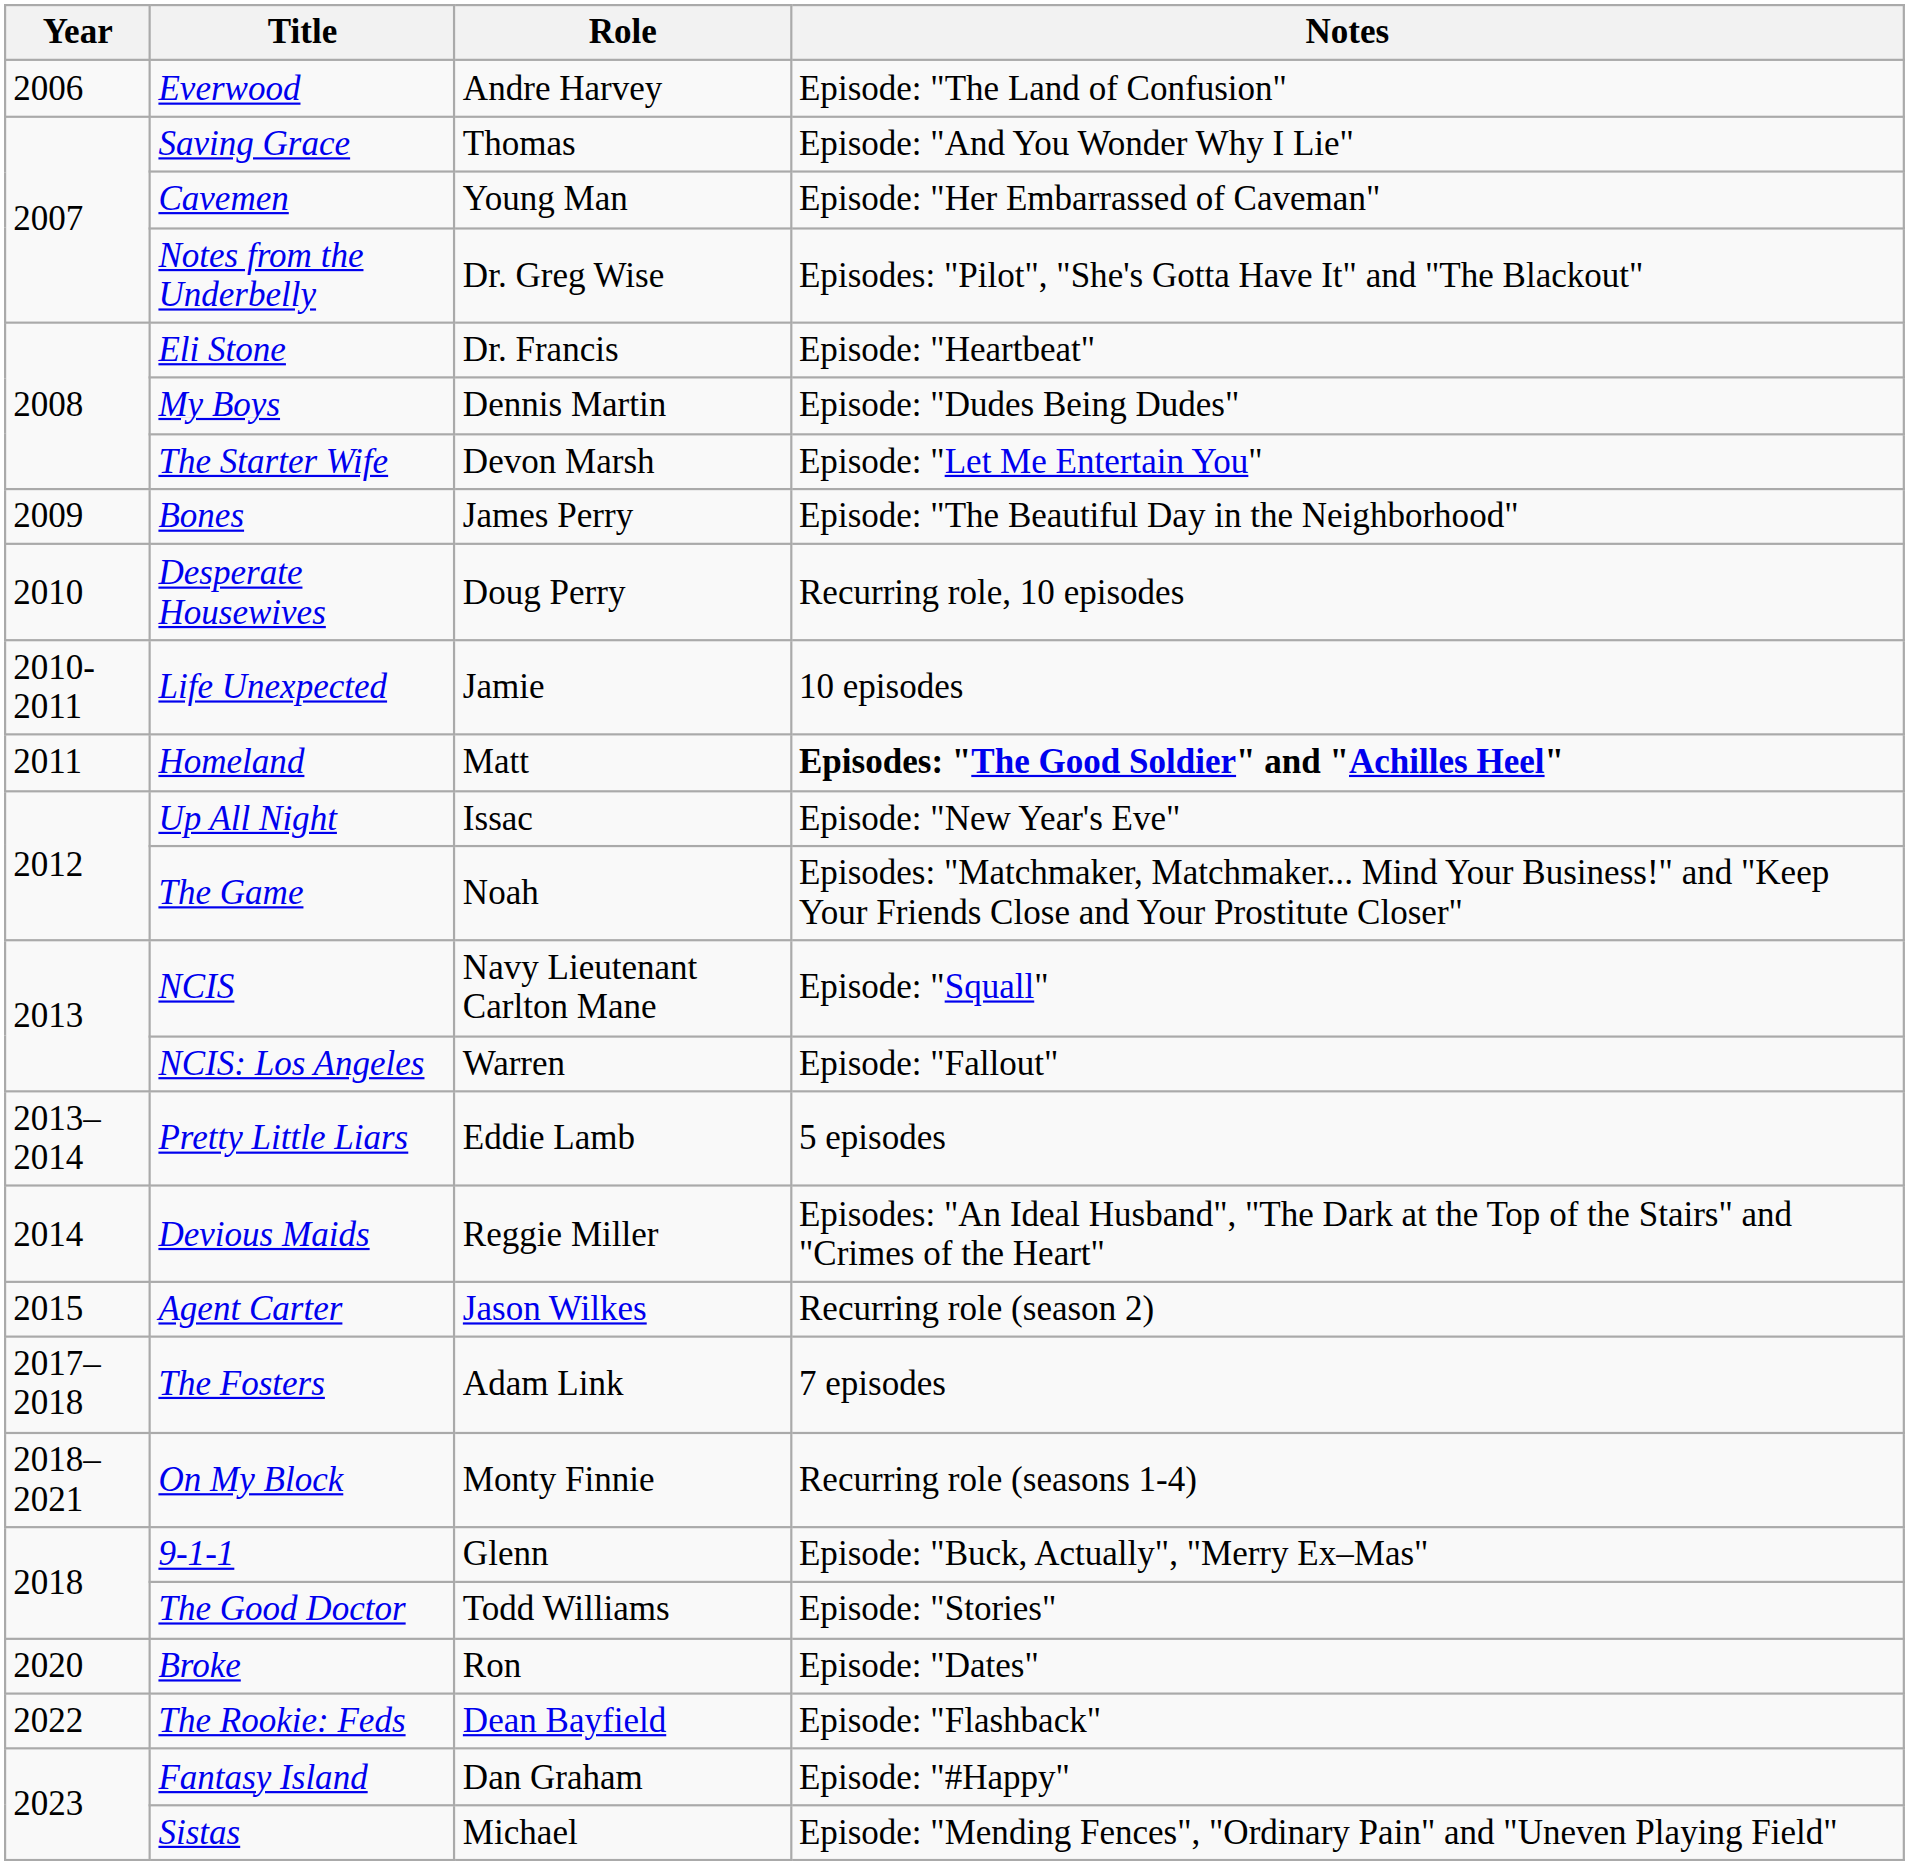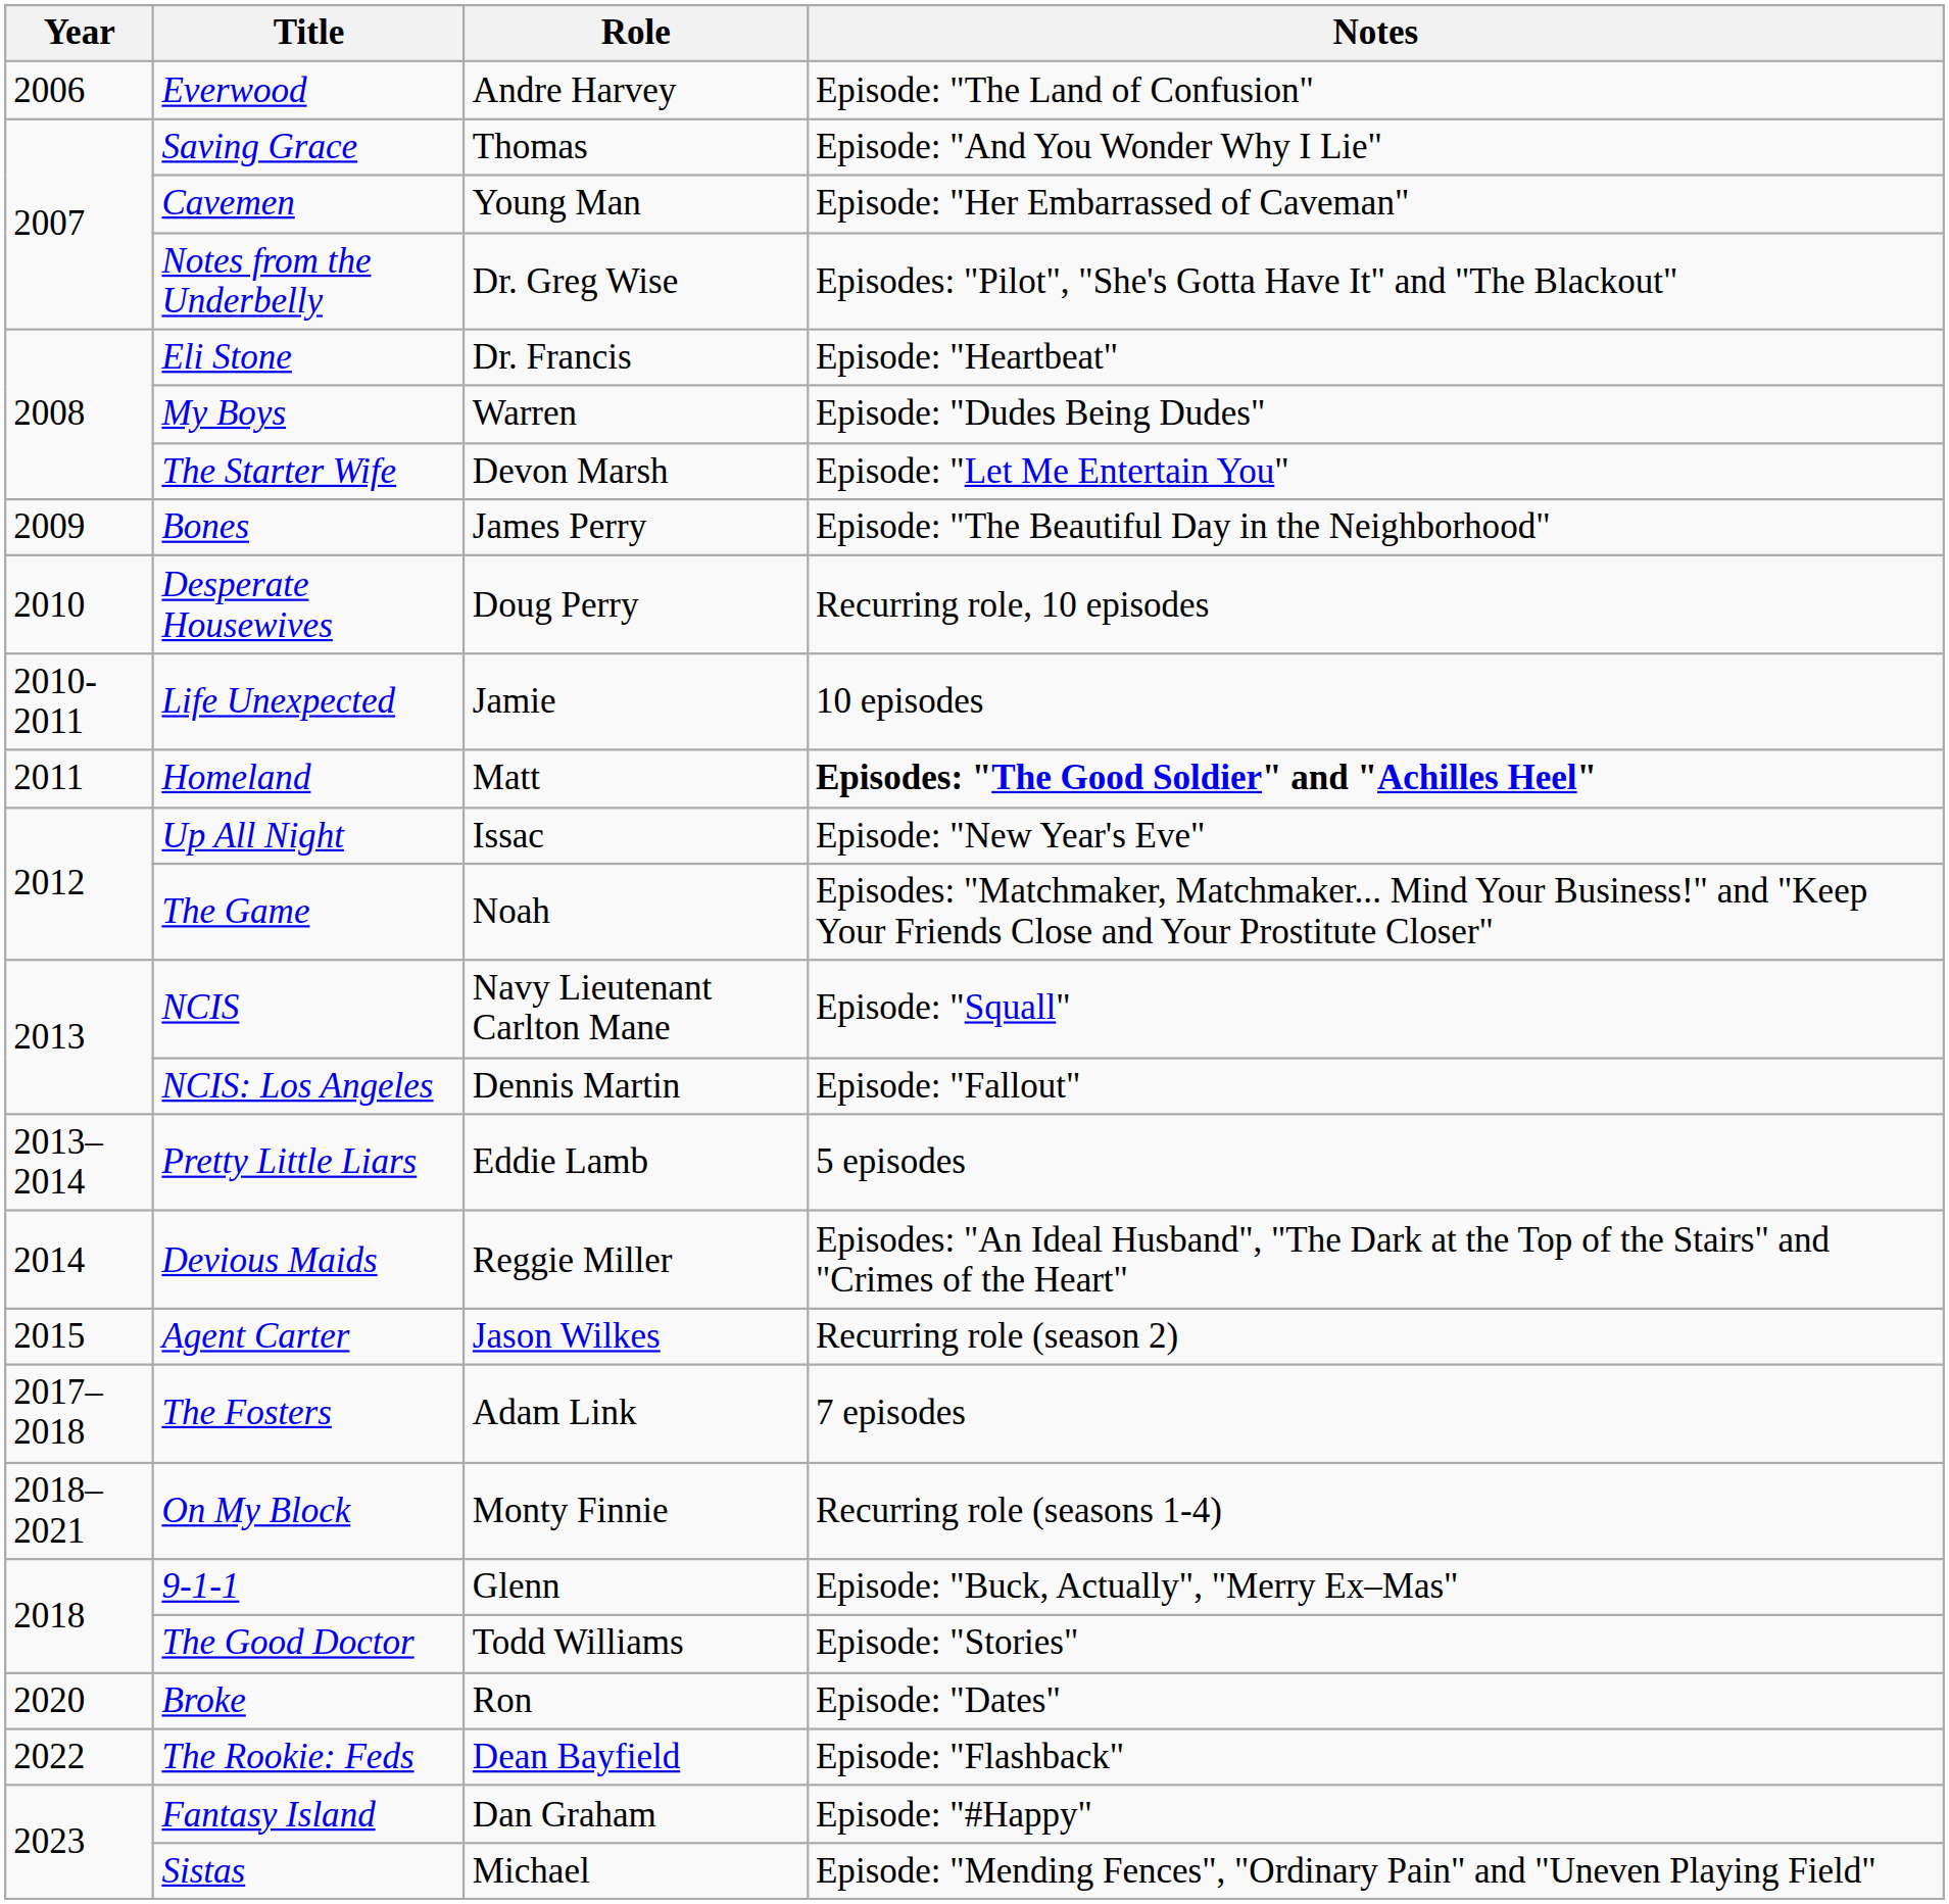My Boys | Role: Dennis Martin -> Warren
NCIS: Los Angeles | Role: Warren -> Dennis Martin
